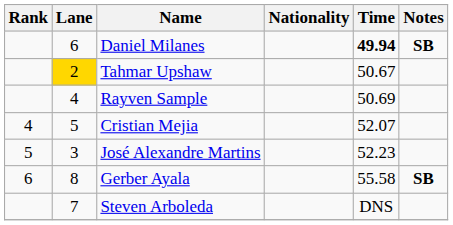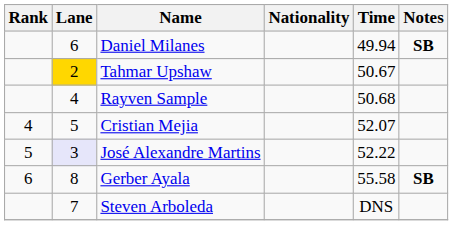Daniel Milanes | Time: bold -> normal
Rayven Sample | Time: 50.69 -> 50.68
José Alexandre Martins | Lane: no background -> lavender background
José Alexandre Martins | Time: 52.23 -> 52.22
